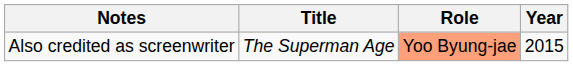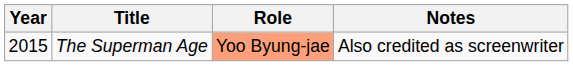columns swapped: Year <-> Notes
